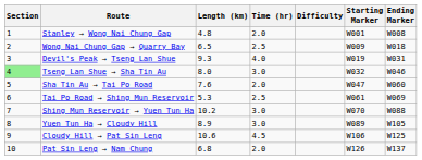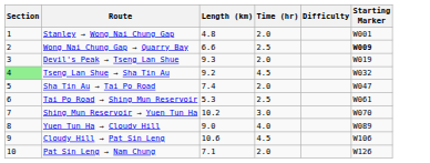- column: Ending Marker | W008 | W018 | W031 | W046 | W060 | W069 | W088 | W105 | W125 | W137
Wong Nai Chung Gap → Quarry Bay | Length (km): 6.5 -> 6.6
Wong Nai Chung Gap → Quarry Bay | Starting Marker: normal -> bold
Devil's Peak → Tseng Lan Shue | Time (hr): 4.0 -> 2.0
Tseng Lan Shue → Sha Tin Au | Length (km): 8.0 -> 9.2
Tseng Lan Shue → Sha Tin Au | Time (hr): 3.0 -> 4.5
Sha Tin Au → Tai Po Road | Length (km): 7.6 -> 7.4
Yuen Tun Ha → Cloudy Hill | Length (km): 8.9 -> 9.0
Yuen Tun Ha → Cloudy Hill | Time (hr): 3.0 -> 4.0
Pat Sin Leng → Nam Chung | Length (km): 6.8 -> 7.1
